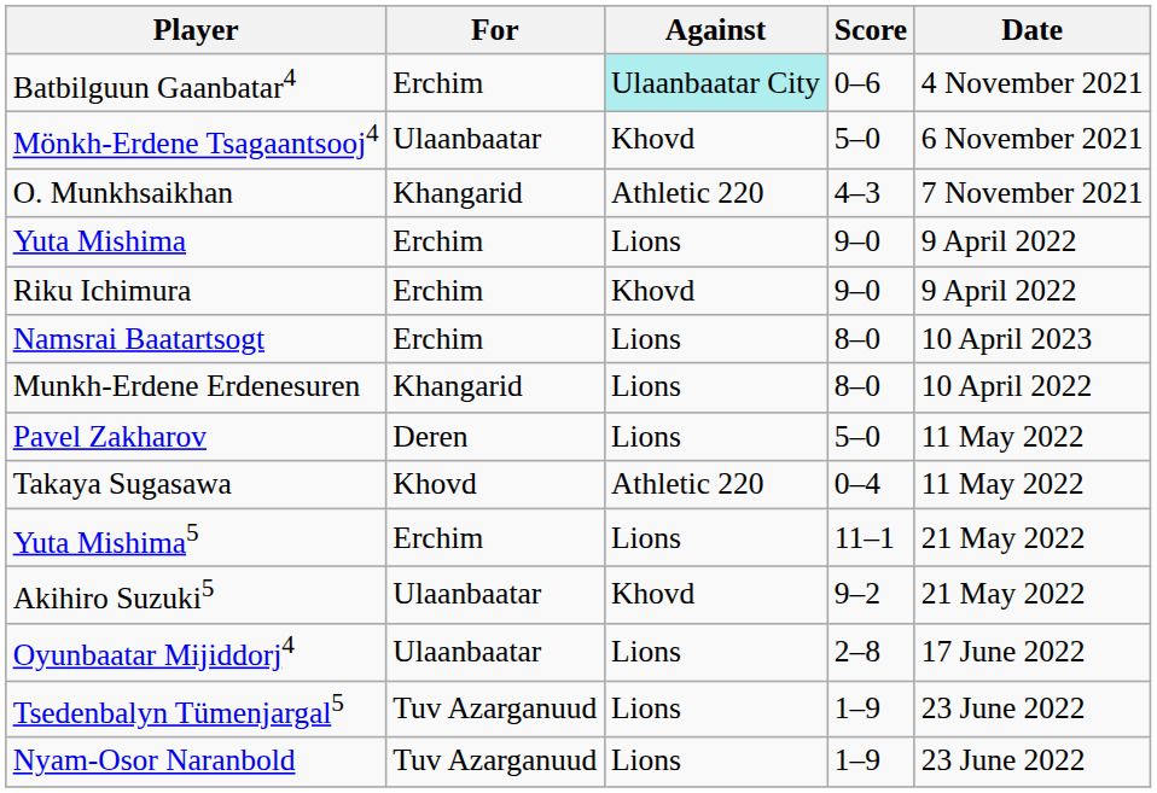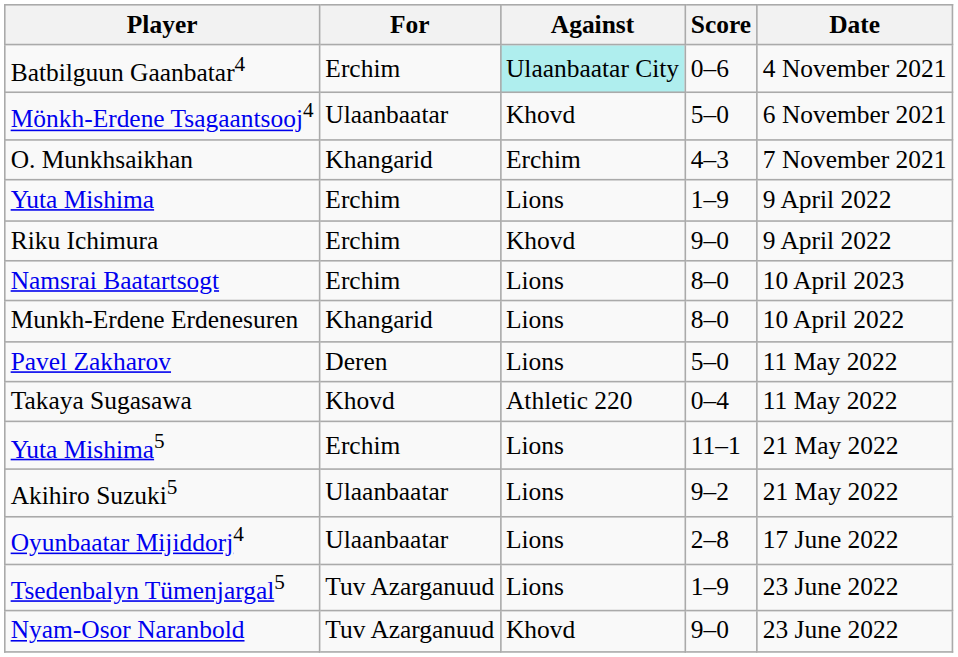O. Munkhsaikhan | Against: Athletic 220 -> Erchim
Yuta Mishima | Score: 9–0 -> 1–9
Akihiro Suzuki5 | Against: Khovd -> Lions
Nyam-Osor Naranbold | Against: Lions -> Khovd
Nyam-Osor Naranbold | Score: 1–9 -> 9–0
